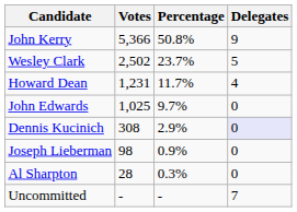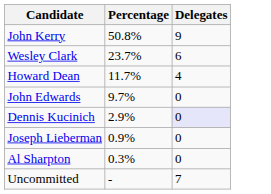- column: Votes | 5,366 | 2,502 | 1,231 | 1,025 | 308 | 98 | 28 | -
Wesley Clark | Delegates: 5 -> 6
